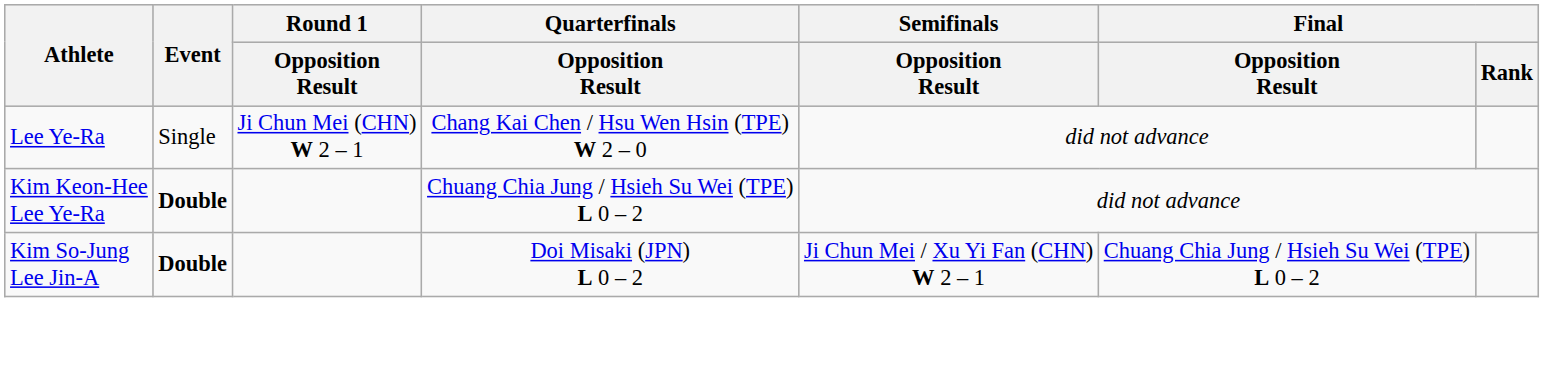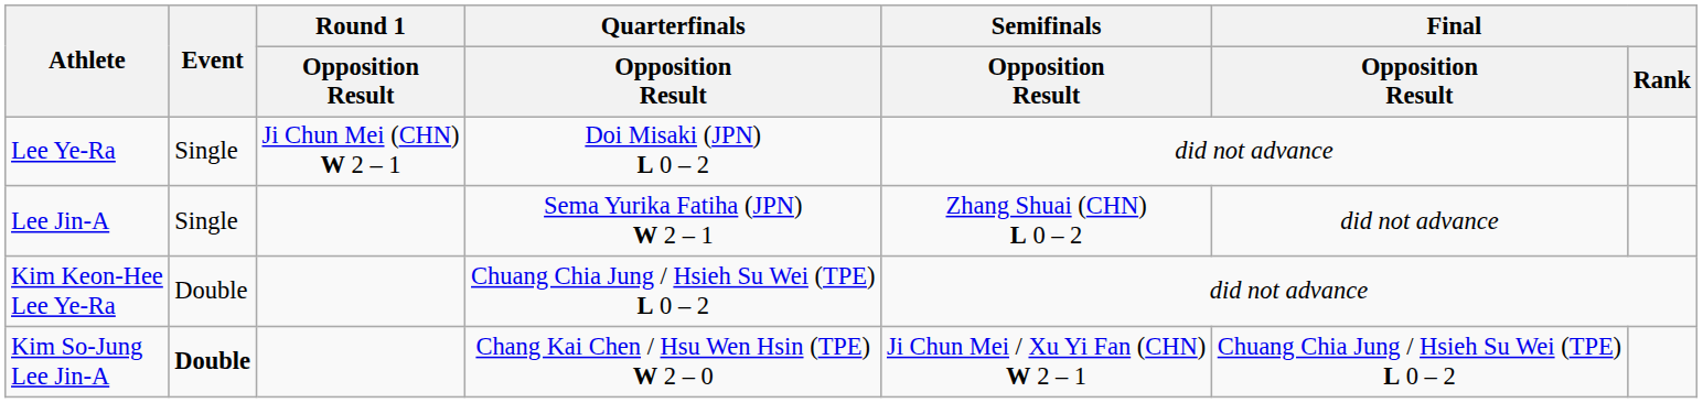Lee Ye-Ra | Quarterfinals / Opposition Result: Chang Kai Chen / Hsu Wen Hsin (TPE) W 2 – 0 -> Doi Misaki (JPN) L 0 – 2
+ row: Lee Jin-A | Single | Sema Yurika Fatiha (JPN) W 2 – 1 | Zhang Shuai (CHN) L 0 – 2 | did not advance
Kim Keon-Hee Lee Ye-Ra | Event: bold -> normal
Kim So-Jung Lee Jin-A | Quarterfinals / Opposition Result: Doi Misaki (JPN) L 0 – 2 -> Chang Kai Chen / Hsu Wen Hsin (TPE) W 2 – 0
